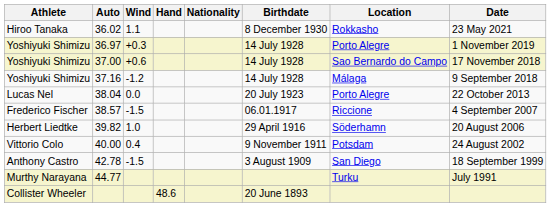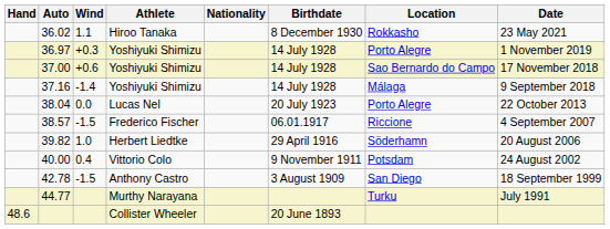columns swapped: Hand <-> Athlete
37.16 | Wind: -1.2 -> -1.4
